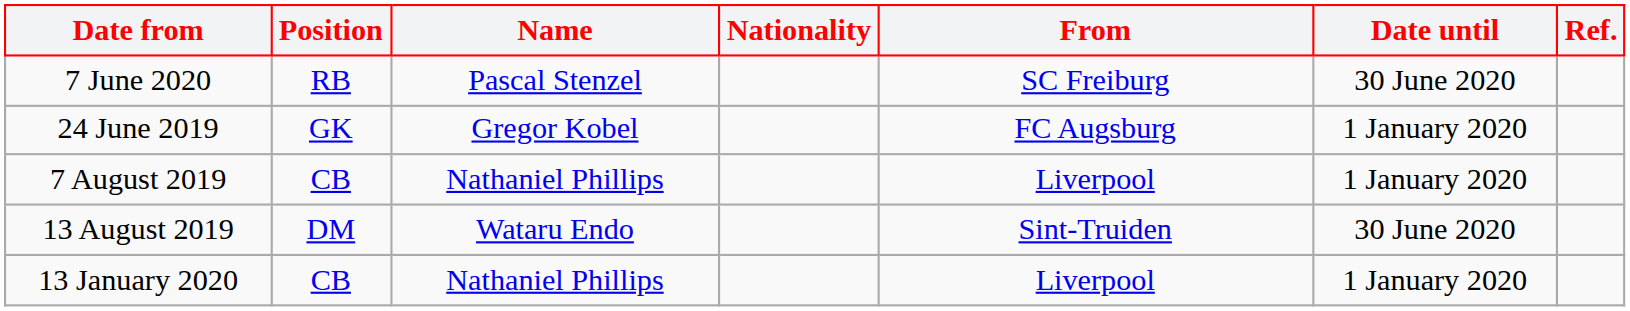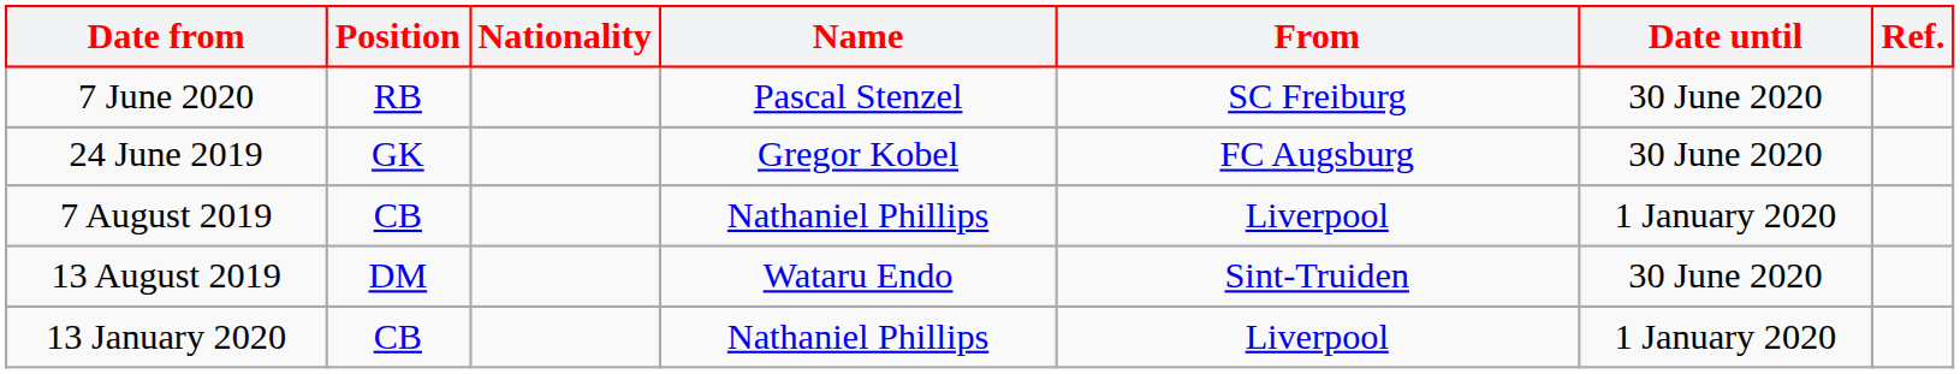columns swapped: Nationality <-> Name
24 June 2019 | Date until: 1 January 2020 -> 30 June 2020
